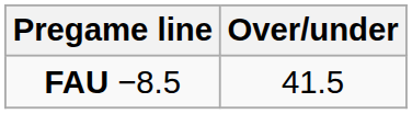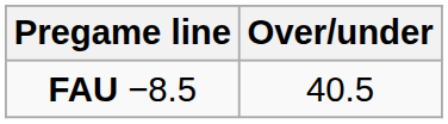FAU −8.5 | Over/under: 41.5 -> 40.5
